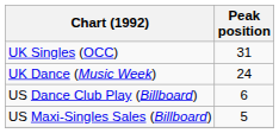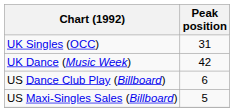UK Dance (Music Week) | Peak position: 24 -> 42
